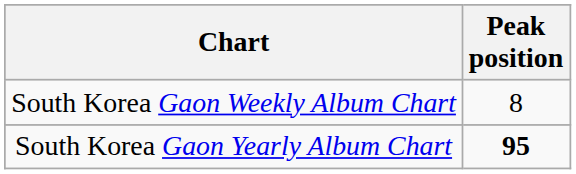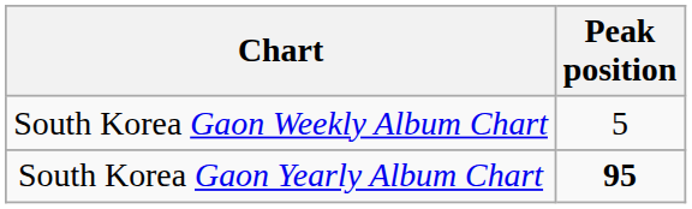South Korea Gaon Weekly Album Chart | Peak position: 8 -> 5
